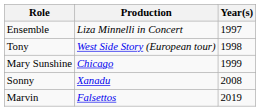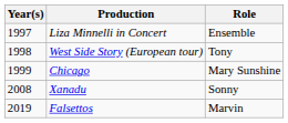columns swapped: Year(s) <-> Role
